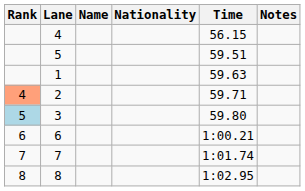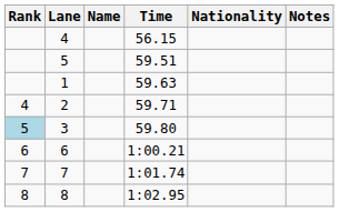columns swapped: Nationality <-> Time
2 | Rank: lightsalmon background -> no background
